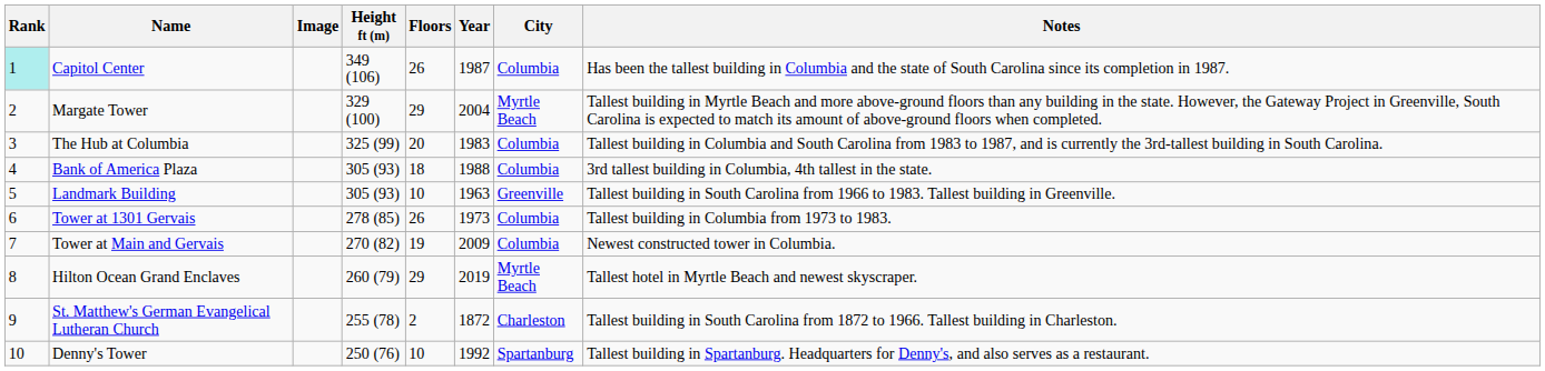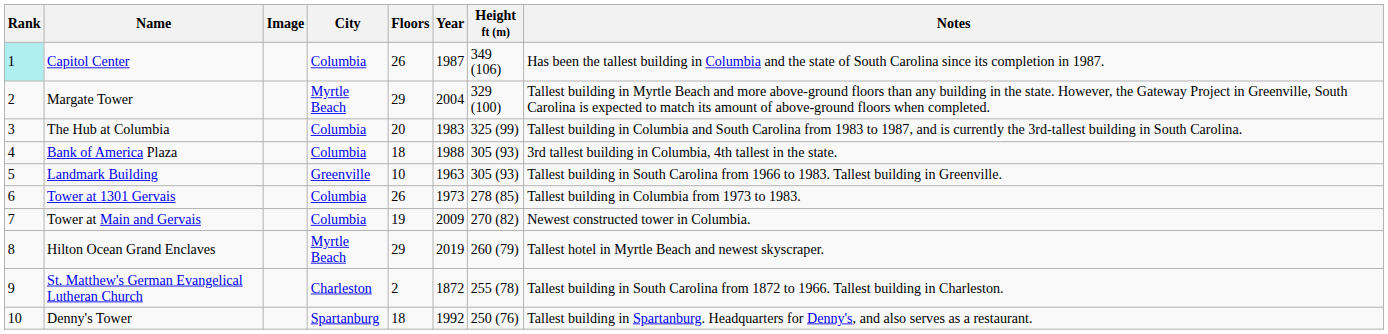columns swapped: Height ft (m) <-> City
Denny's Tower | Floors: 10 -> 18
